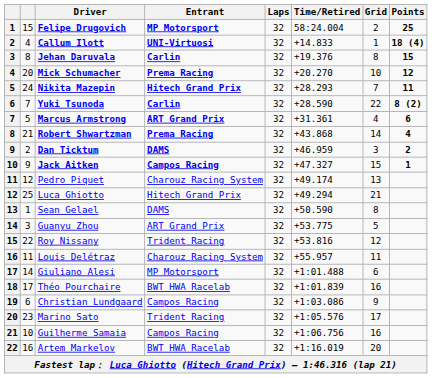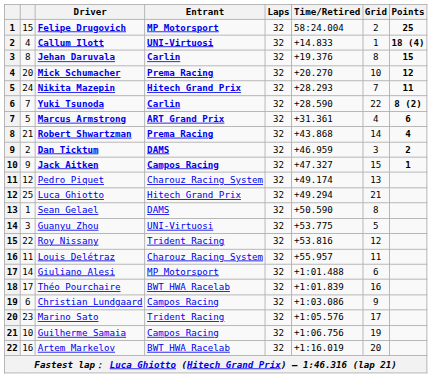Guanyu Zhou | Entrant: ART Grand Prix -> UNI-Virtuosi
Guilherme Samaia | Grid: 16 -> 19
